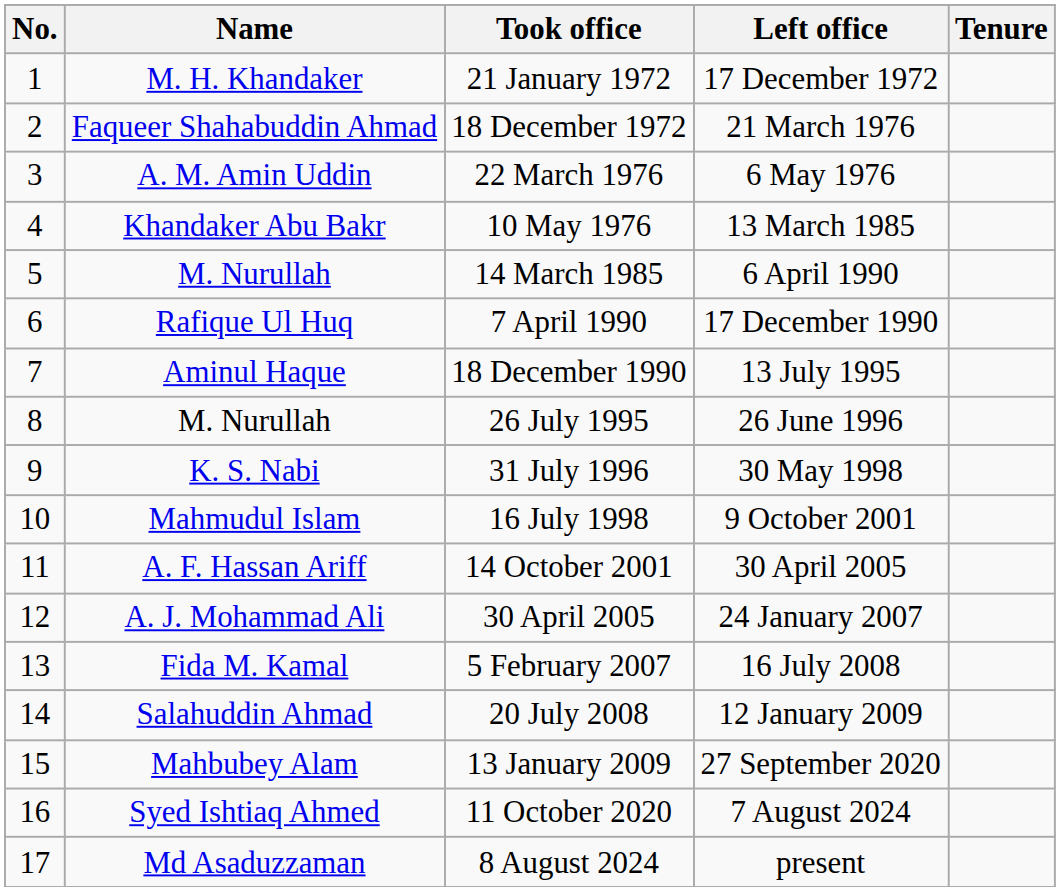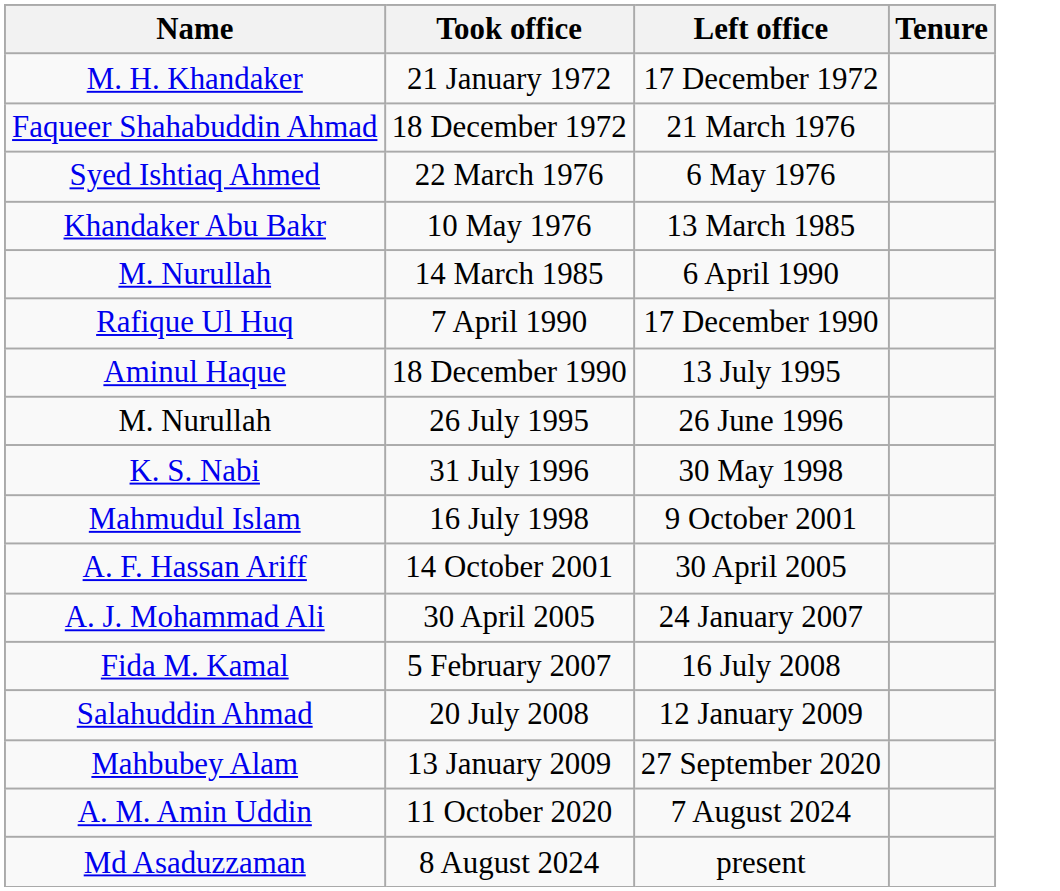- column: No. | 1 | 2 | 3 | 4 | 5 | 6 | 7 | 8 | 9 | 10 | 11 | 12 | 13 | 14 | 15 | 16 | 17
22 March 1976 | Name: A. M. Amin Uddin -> Syed Ishtiaq Ahmed
11 October 2020 | Name: Syed Ishtiaq Ahmed -> A. M. Amin Uddin
